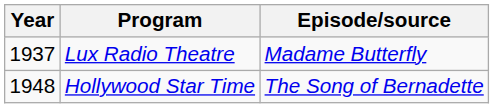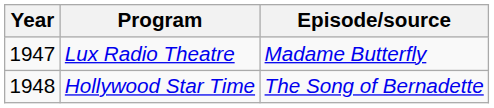Lux Radio Theatre | Year: 1937 -> 1947
